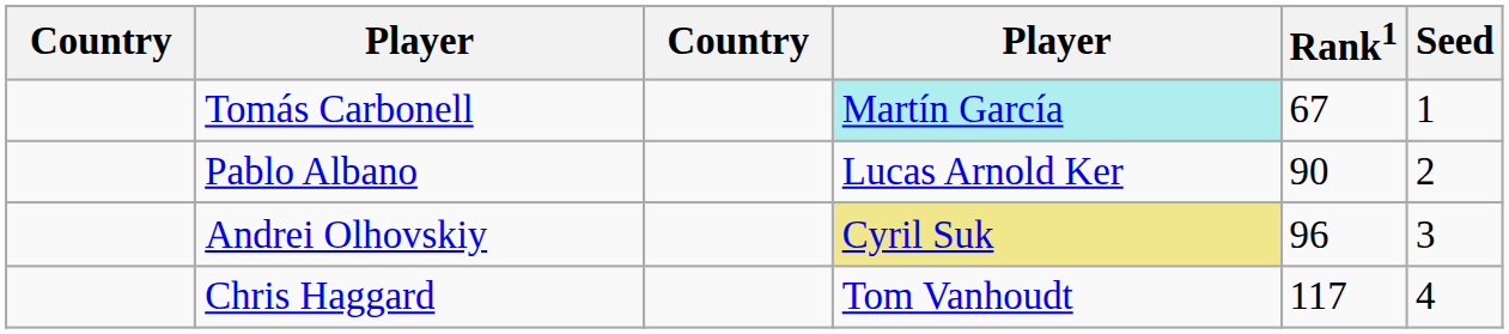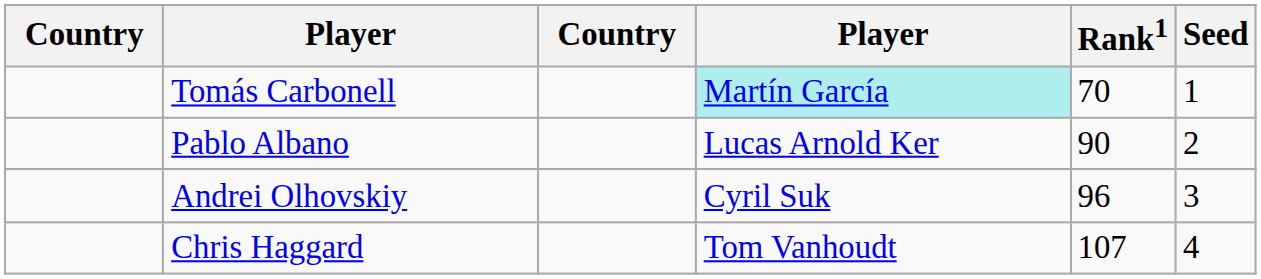Tomás Carbonell | Rank1: 67 -> 70
Andrei Olhovskiy | column 4: khaki background -> no background
Chris Haggard | Rank1: 117 -> 107
